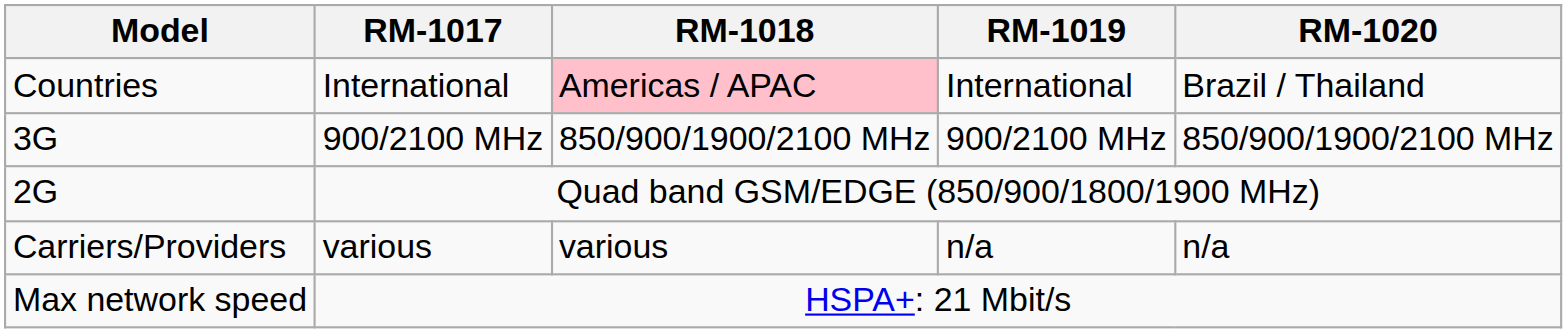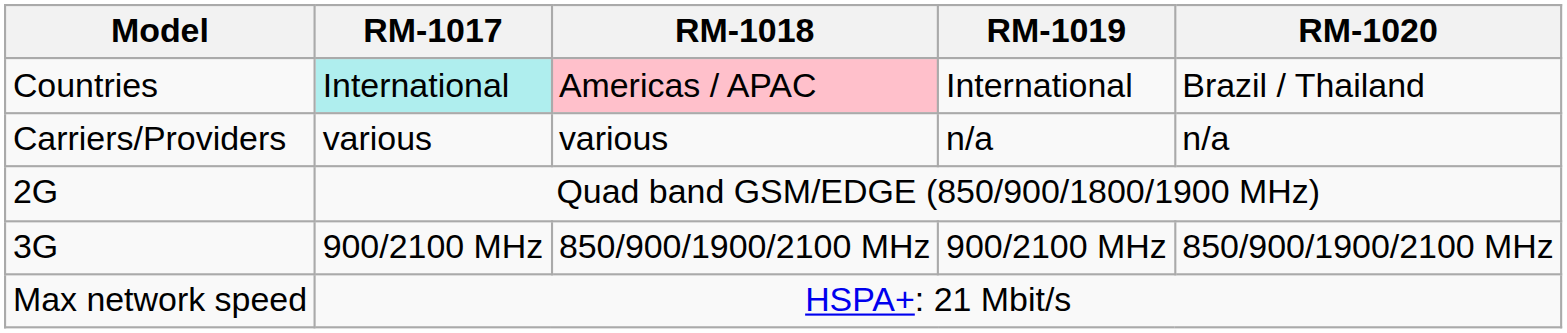Countries | RM-1017: no background -> paleturquoise background
rows swapped: Carriers/Providers <-> 3G
